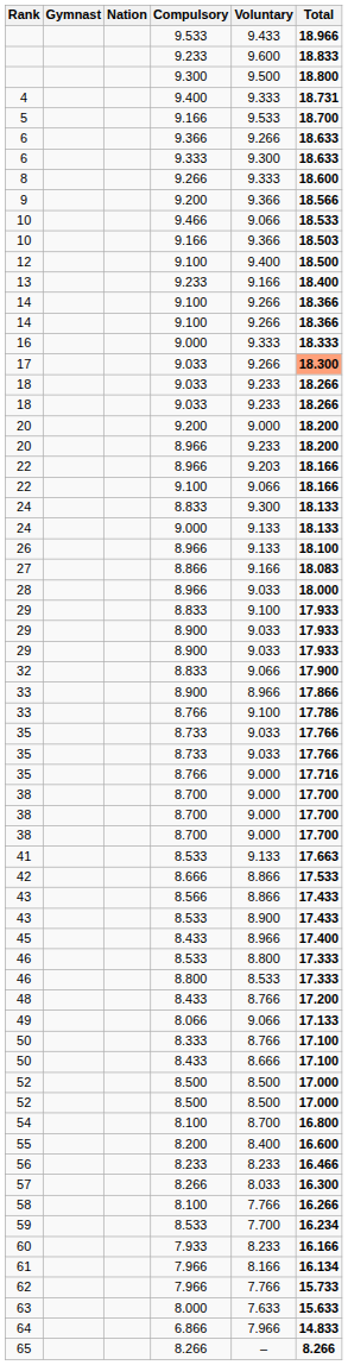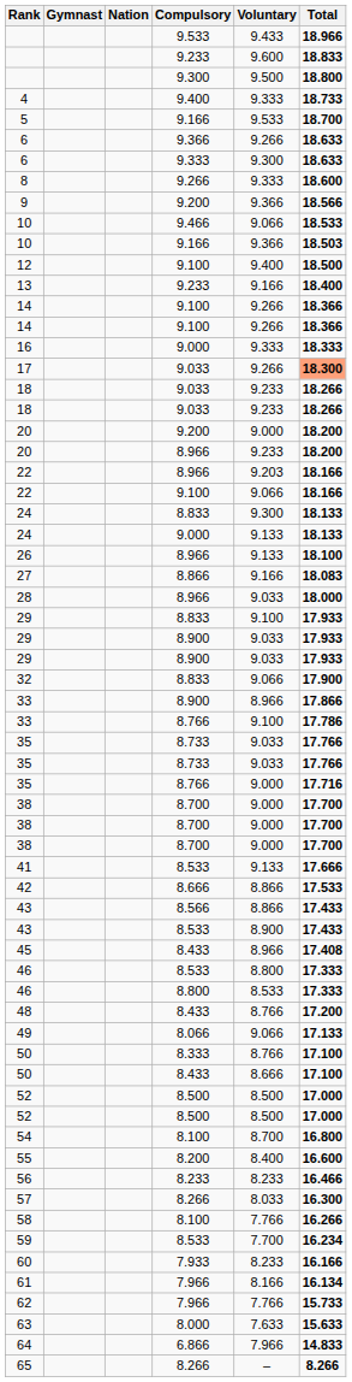4 | Total: 18.731 -> 18.733
41 | Total: 17.663 -> 17.666
45 | Total: 17.400 -> 17.408
